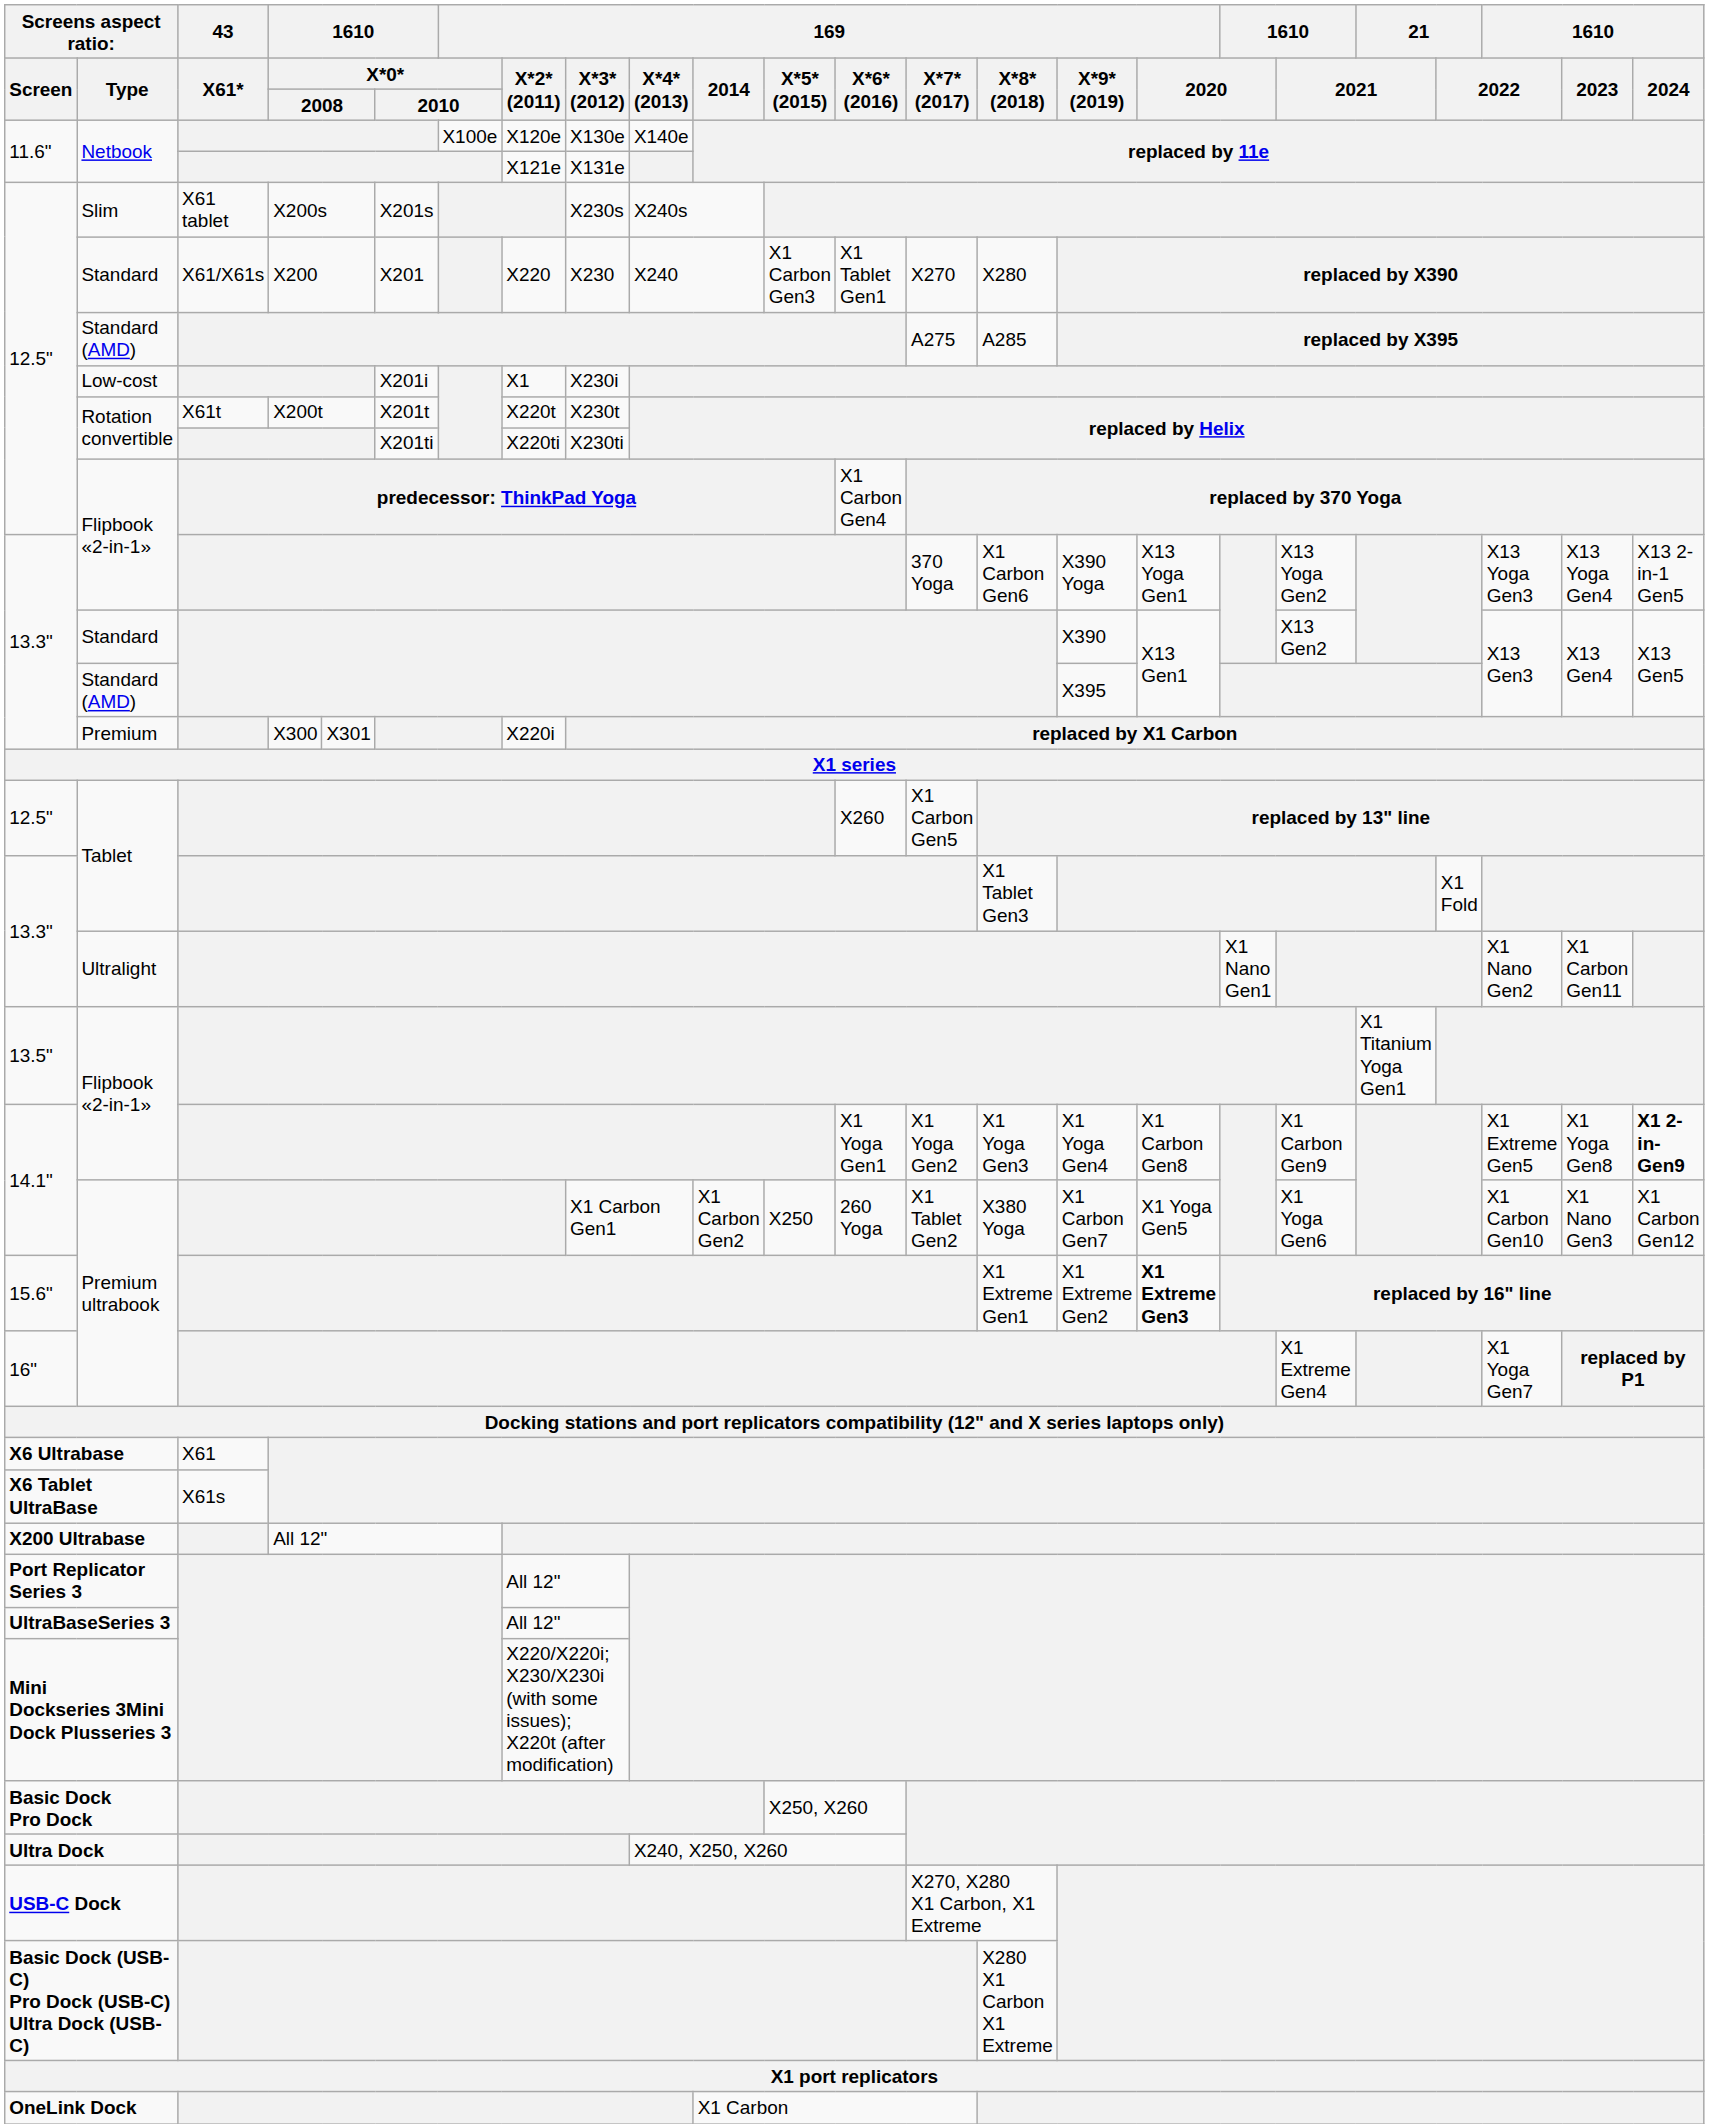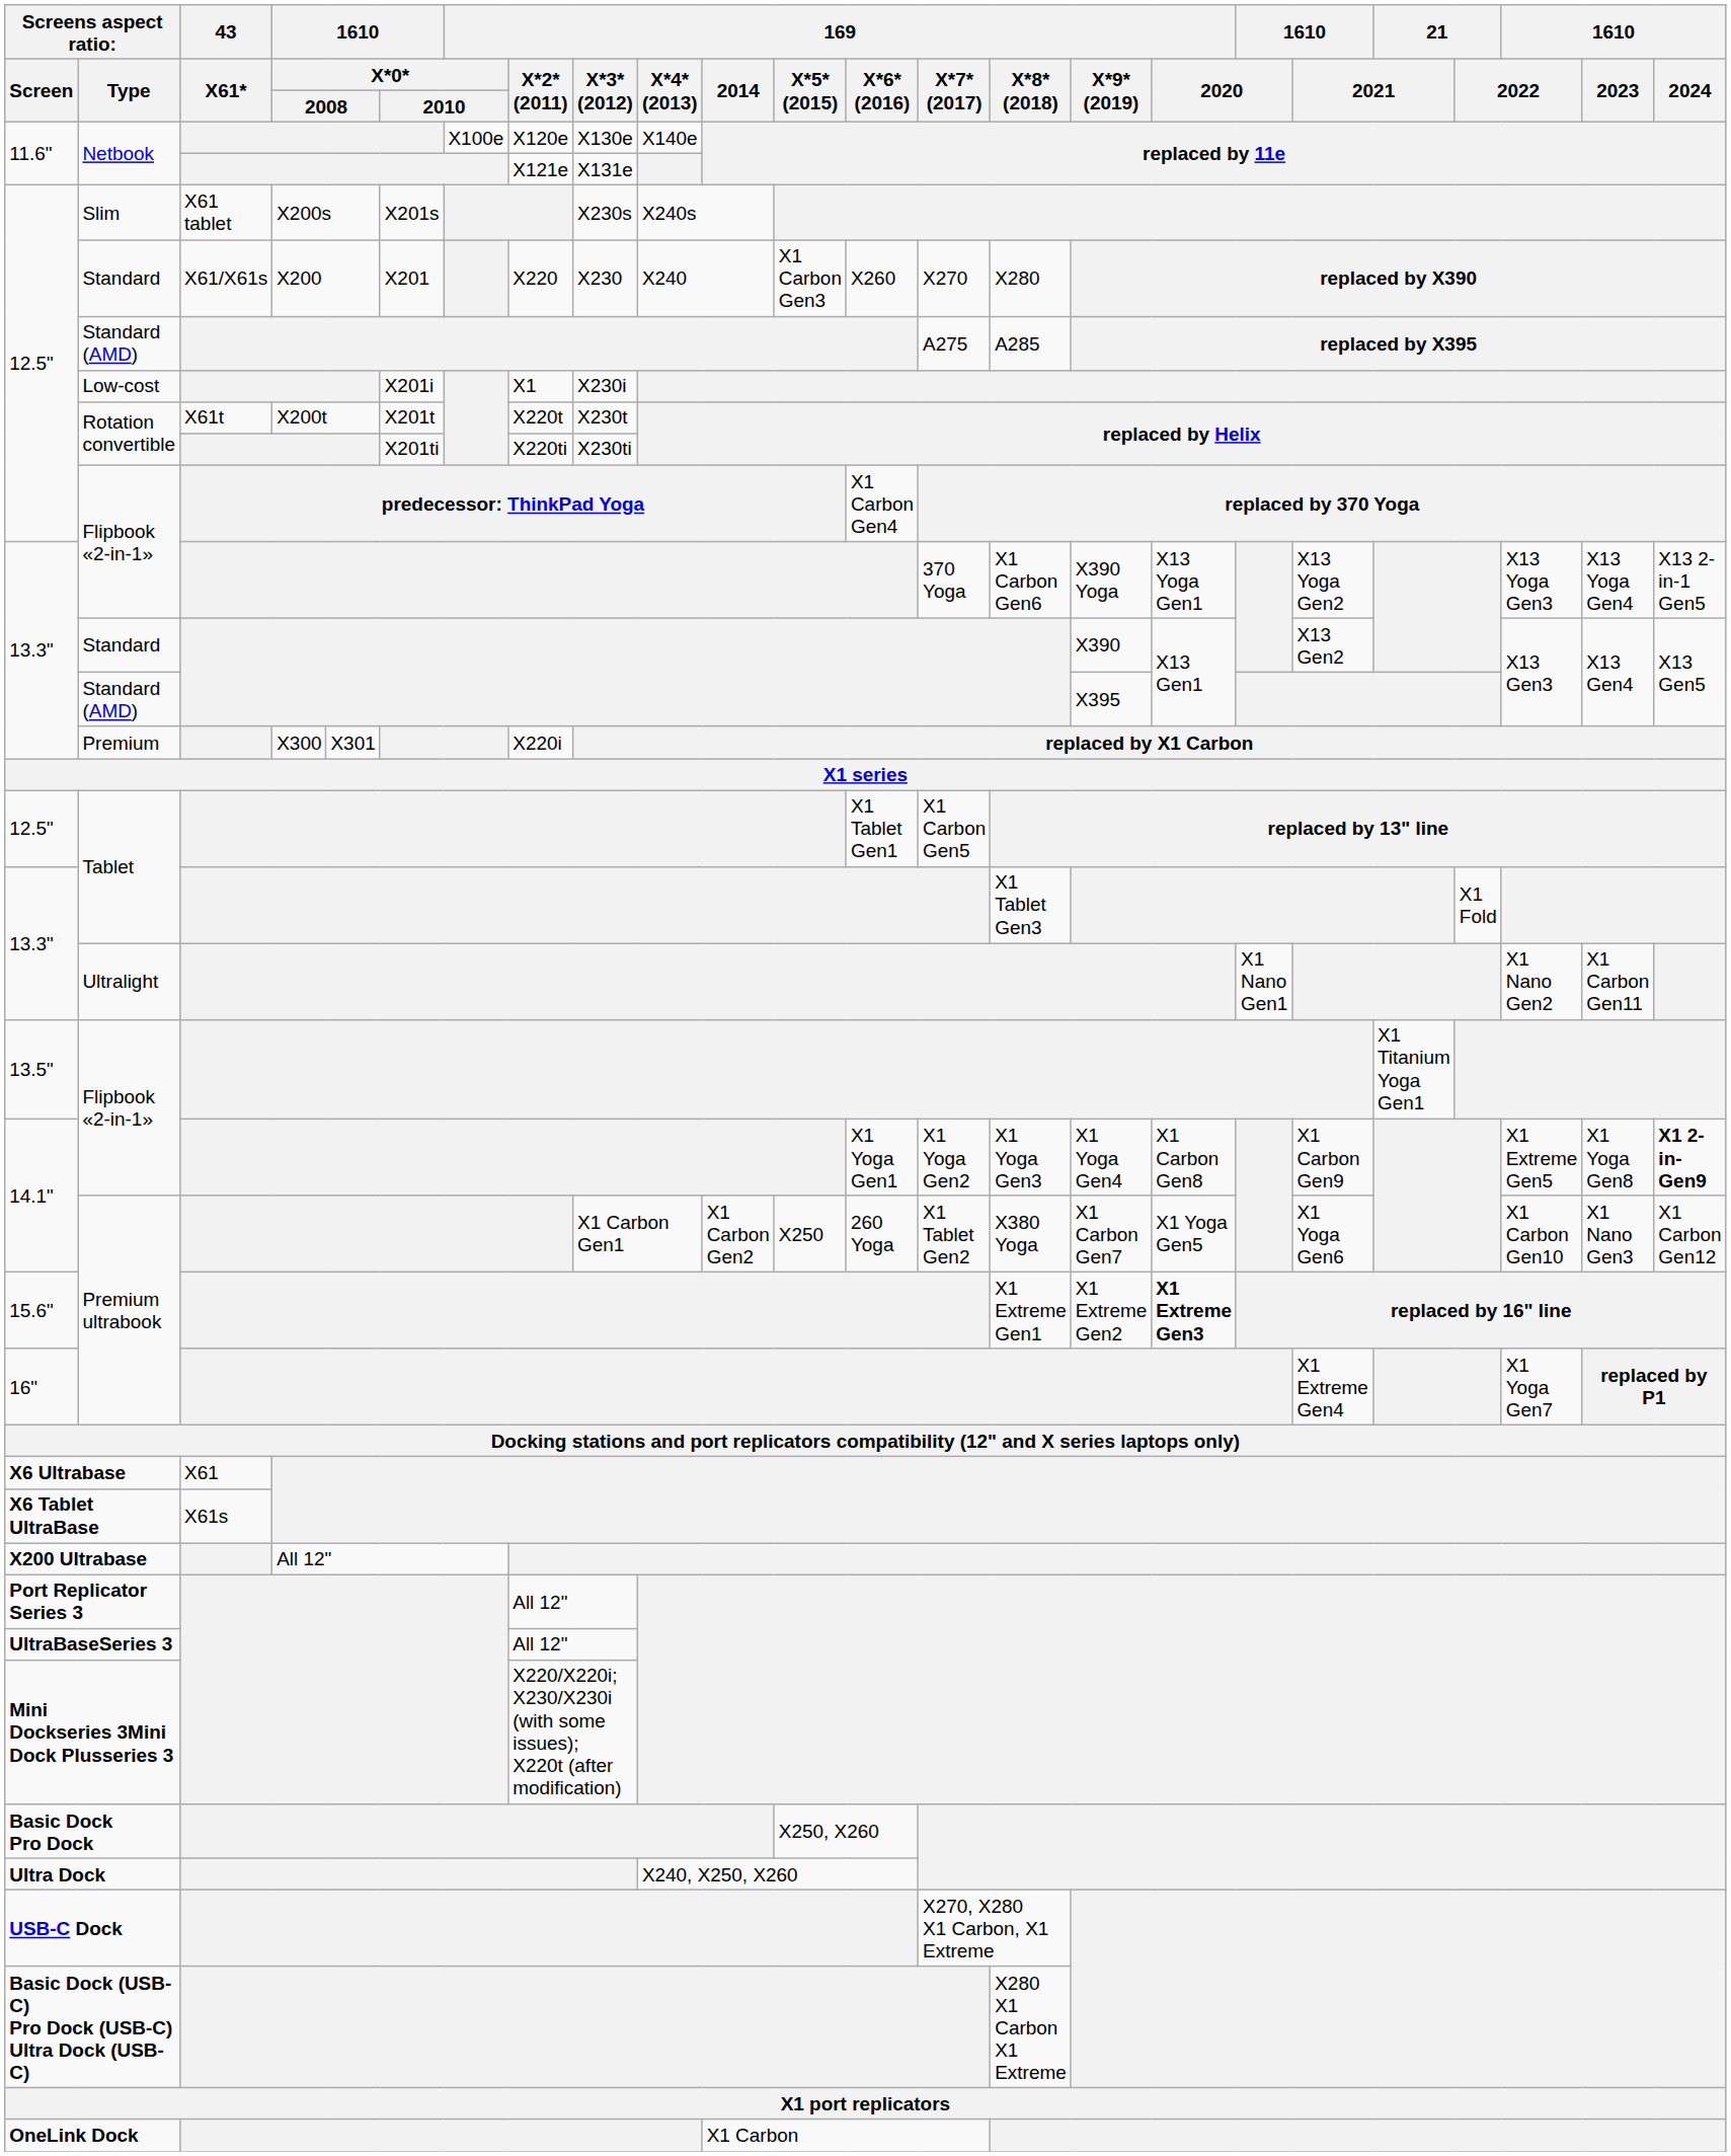12.5" / Standard | 169 / X*6* (2016): X1 Tablet Gen1 -> X260
12.5" / Tablet | 169 / X*6* (2016): X260 -> X1 Tablet Gen1
